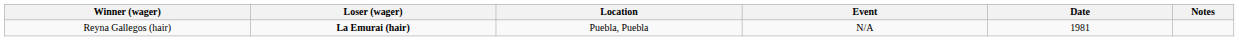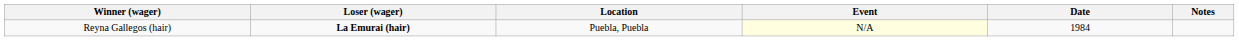Reyna Gallegos (hair) | Event: no background -> lightyellow background
Reyna Gallegos (hair) | Date: 1981 -> 1984
